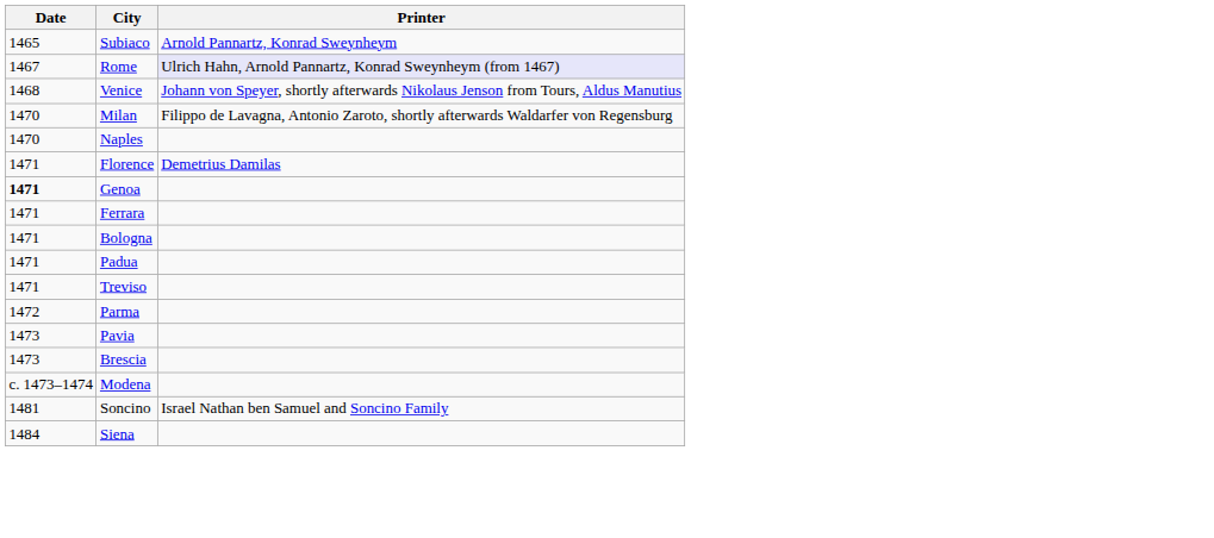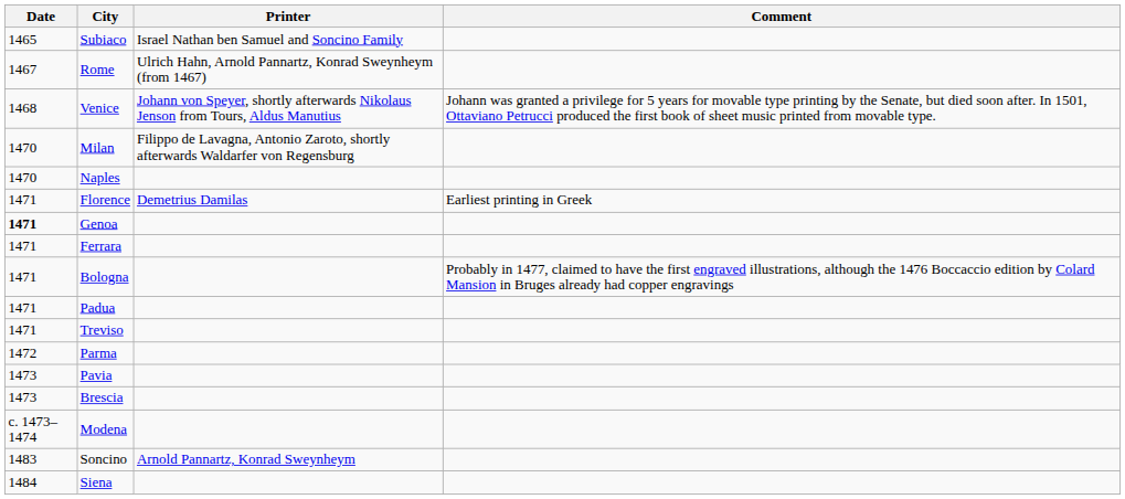+ column: Comment | Johann was granted a privilege for 5 years for movable type printing by the Senate, but died soon after. In 1501, Ottaviano Petrucci produced the first book of sheet music printed from movable type. | Earliest printing in Greek | Probably in 1477, claimed to have the first engraved illustrations, although the 1476 Boccaccio edition by Colard Mansion in Bruges already had copper engravings
Subiaco | Printer: Arnold Pannartz, Konrad Sweynheym -> Israel Nathan ben Samuel and Soncino Family
Rome | Printer: lavender background -> no background
Soncino | Date: 1481 -> 1483
Soncino | Printer: Israel Nathan ben Samuel and Soncino Family -> Arnold Pannartz, Konrad Sweynheym
